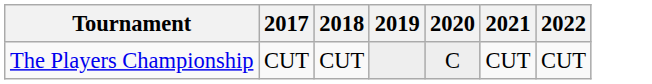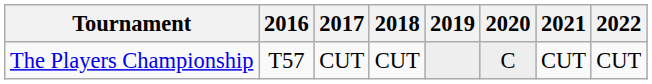+ column: 2016 | T57
